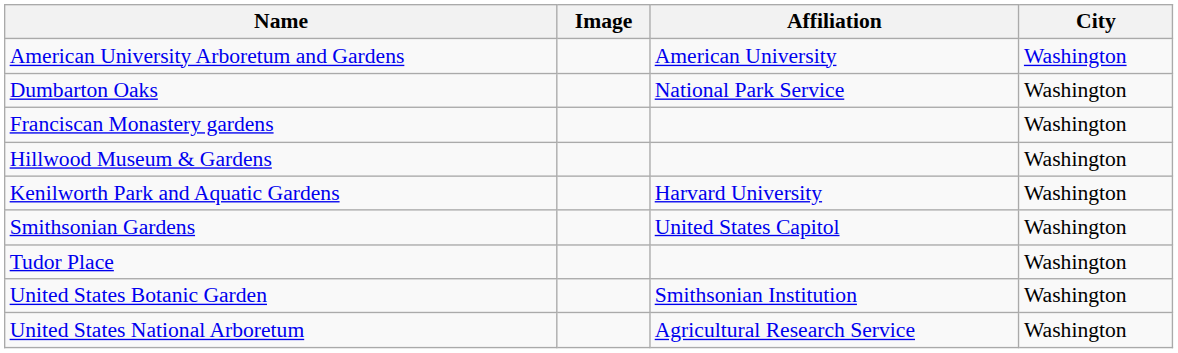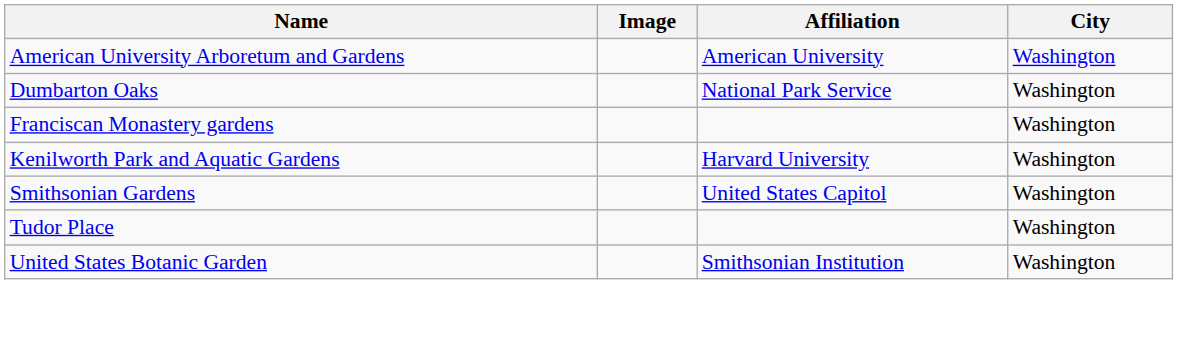- row: Hillwood Museum & Gardens | Washington
- row: United States National Arboretum | Agricultural Research Service | Washington
